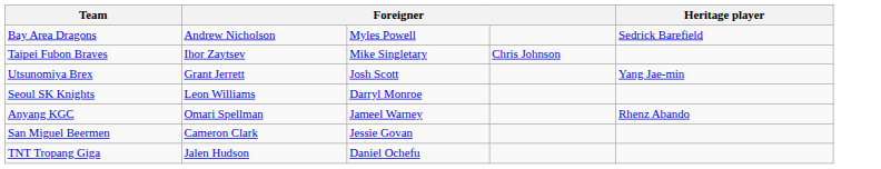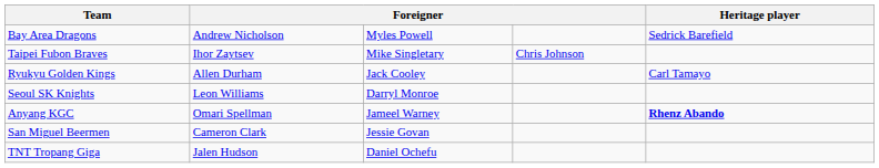- row: Utsunomiya Brex | Grant Jerrett | Josh Scott | Yang Jae-min
+ row: Ryukyu Golden Kings | Allen Durham | Jack Cooley | Carl Tamayo
Anyang KGC | Heritage player: normal -> bold
